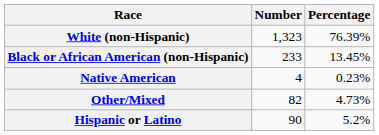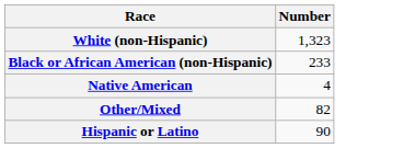- column: Percentage | 76.39% | 13.45% | 0.23% | 4.73% | 5.2%
